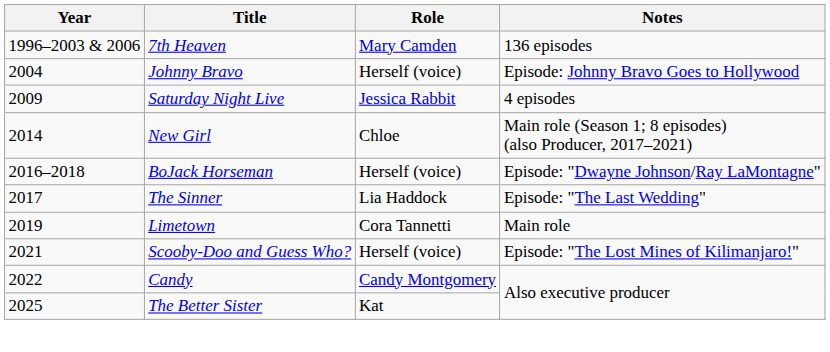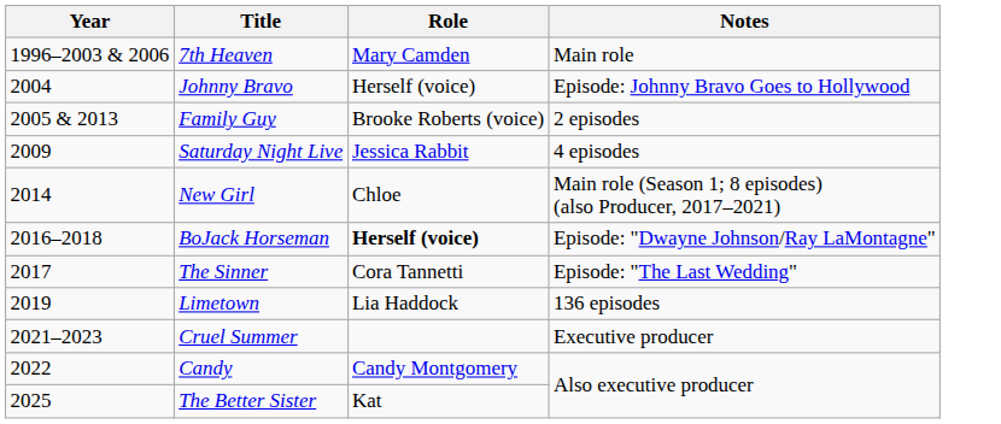7th Heaven | Notes: 136 episodes -> Main role
+ row: 2005 & 2013 | Family Guy | Brooke Roberts (voice) | 2 episodes
BoJack Horseman | Role: normal -> bold
The Sinner | Role: Lia Haddock -> Cora Tannetti
Limetown | Role: Cora Tannetti -> Lia Haddock
Limetown | Notes: Main role -> 136 episodes
- row: 2021 | Scooby-Doo and Guess Who? | Herself (voice) | Episode: "The Lost Mines of Kilimanjaro!"
+ row: 2021–2023 | Cruel Summer | Executive producer
